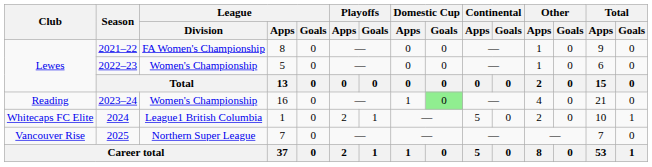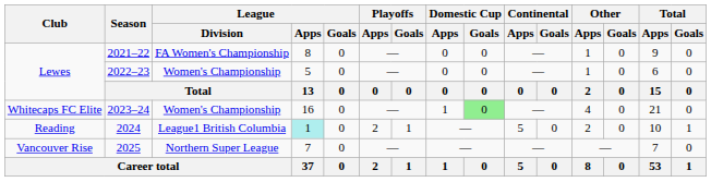2023–24 | Club: Reading -> Whitecaps FC Elite
2024 | Club: Whitecaps FC Elite -> Reading
2024 | League / Apps: no background -> paleturquoise background
